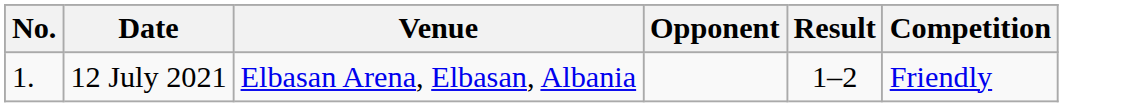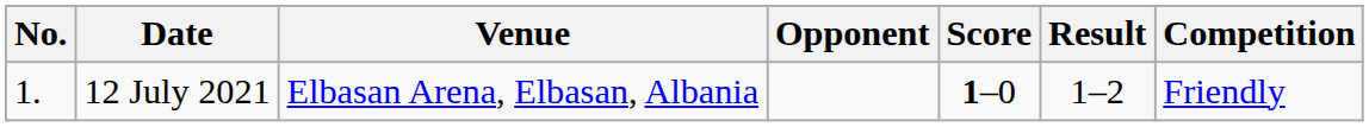+ column: Score | 1–0
